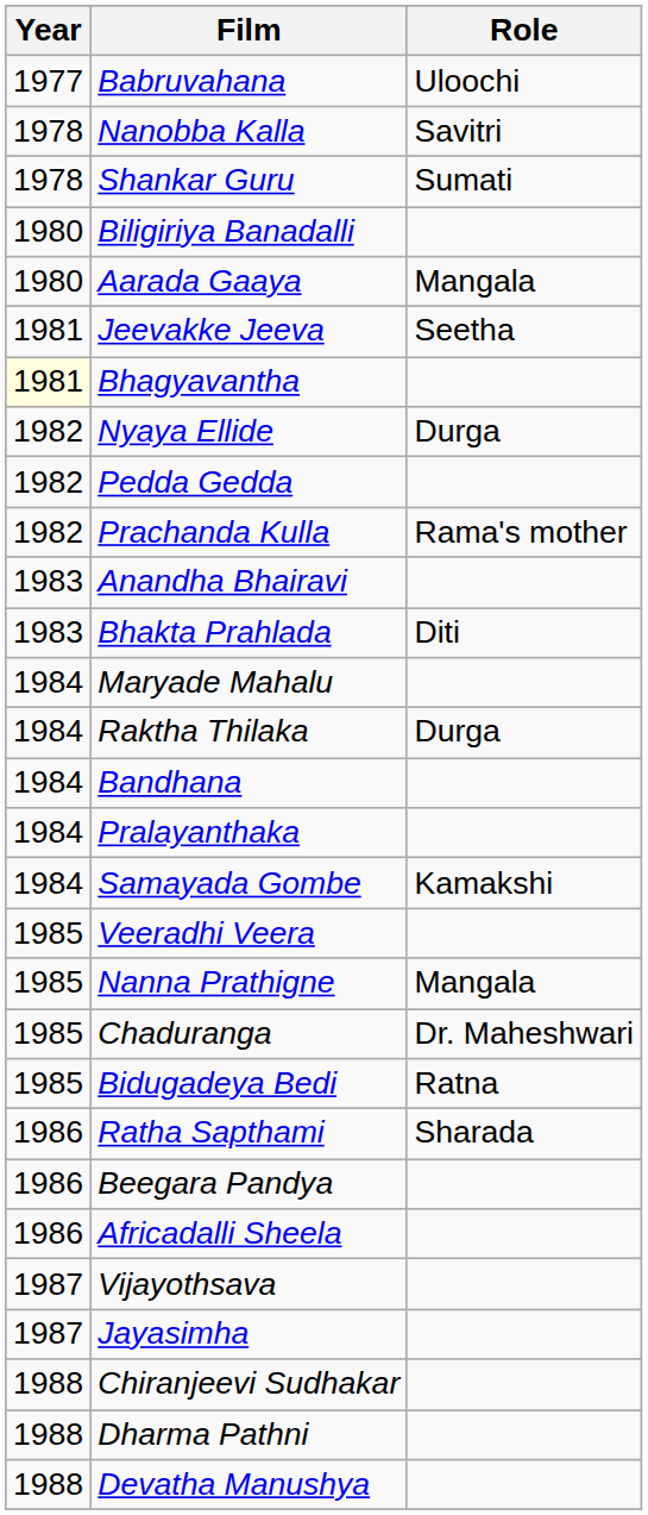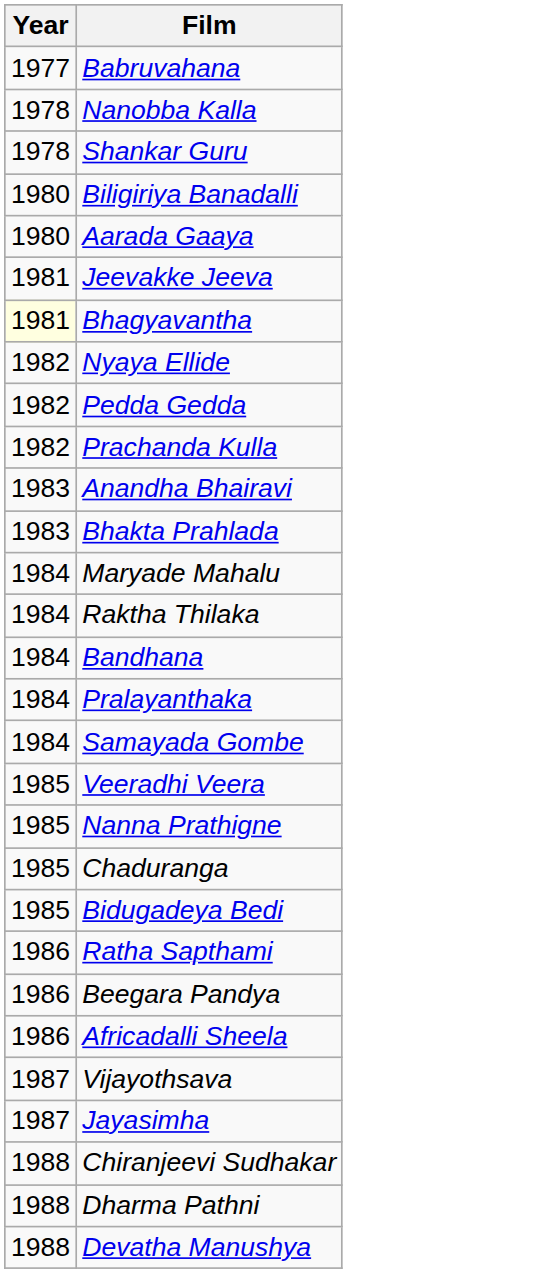- column: Role | Uloochi | Savitri | Sumati | Mangala | Seetha | Durga | Rama's mother | Diti | Durga | Kamakshi | Mangala | Dr. Maheshwari | Ratna | Sharada
